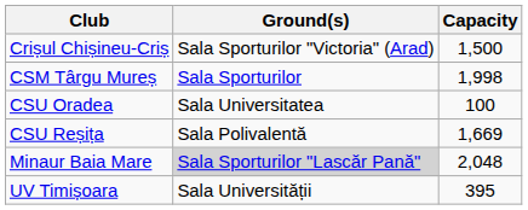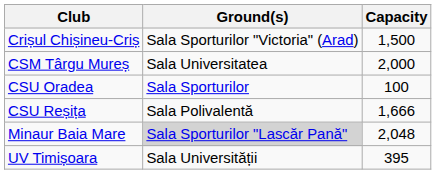CSM Târgu Mureș | Ground(s): Sala Sporturilor -> Sala Universitatea
CSM Târgu Mureș | Capacity: 1,998 -> 2,000
CSU Oradea | Ground(s): Sala Universitatea -> Sala Sporturilor
CSU Reșița | Capacity: 1,669 -> 1,666
